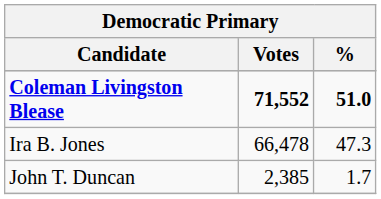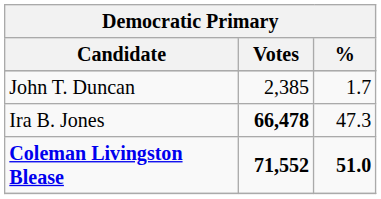rows swapped: Coleman Livingston Blease <-> John T. Duncan
Ira B. Jones | Votes: normal -> bold
